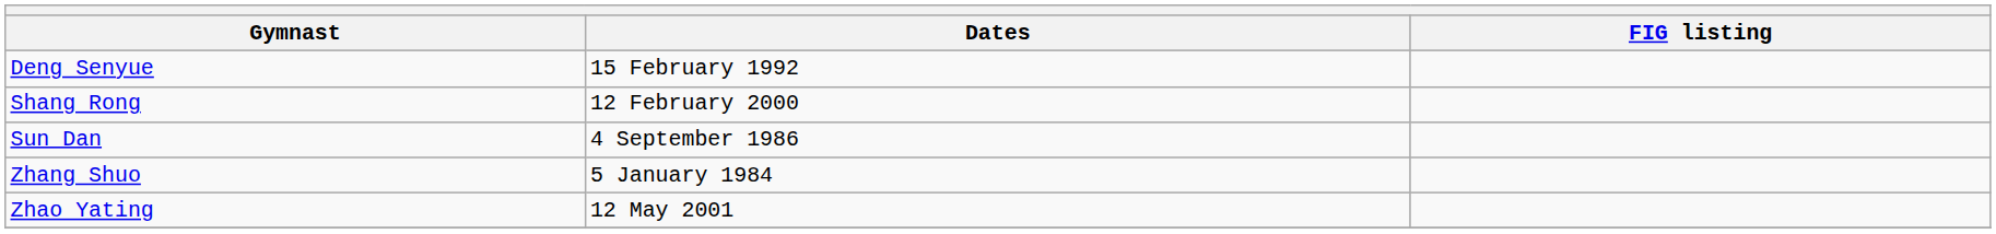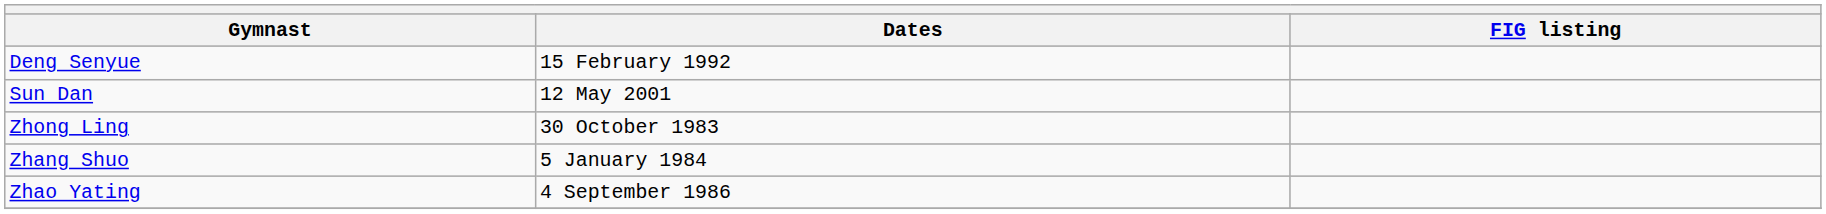- row: Shang Rong | 12 February 2000
Sun Dan | Dates: 4 September 1986 -> 12 May 2001
+ row: Zhong Ling | 30 October 1983
Zhao Yating | Dates: 12 May 2001 -> 4 September 1986
